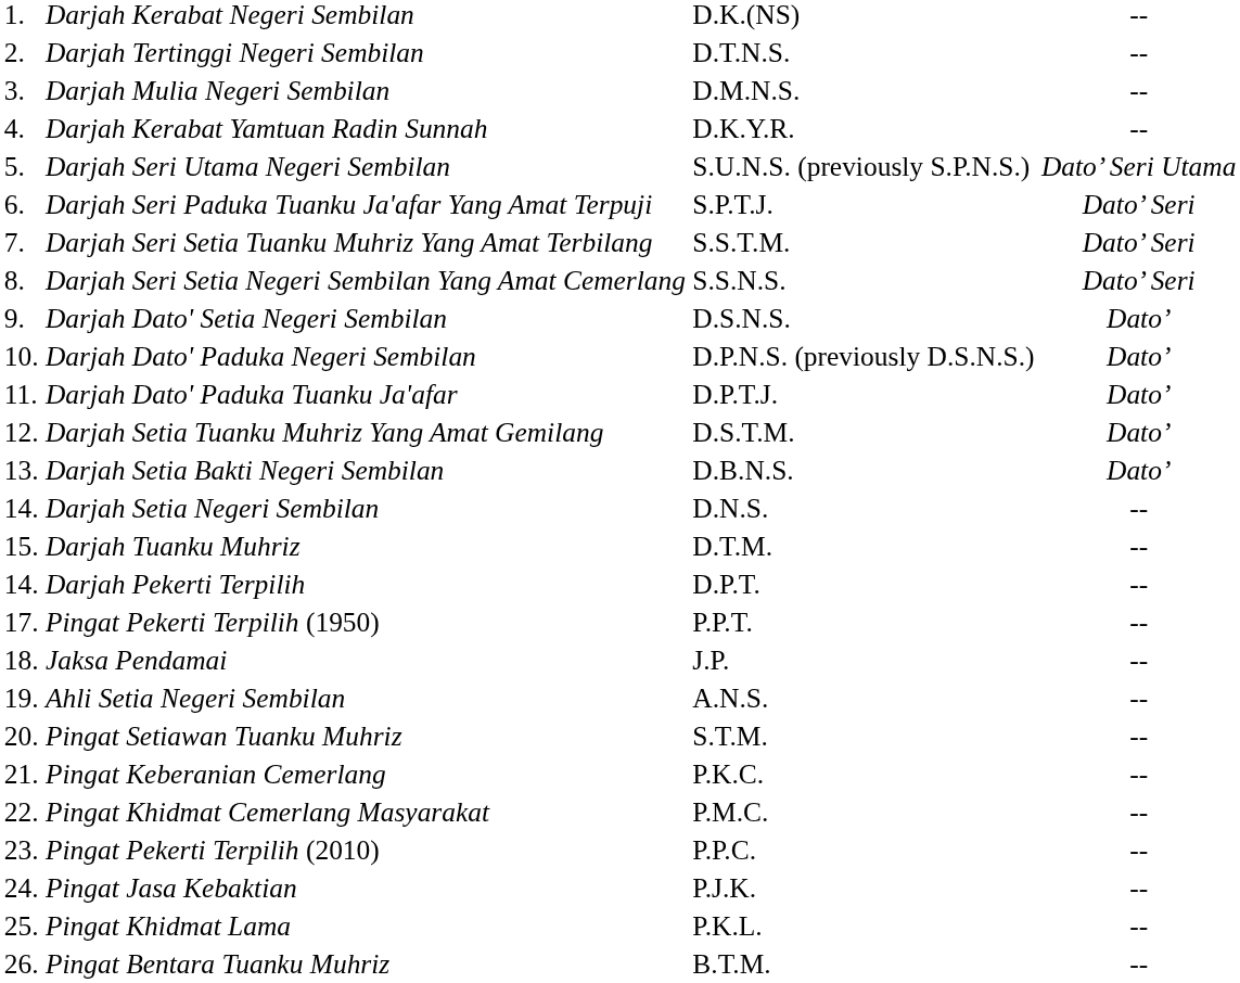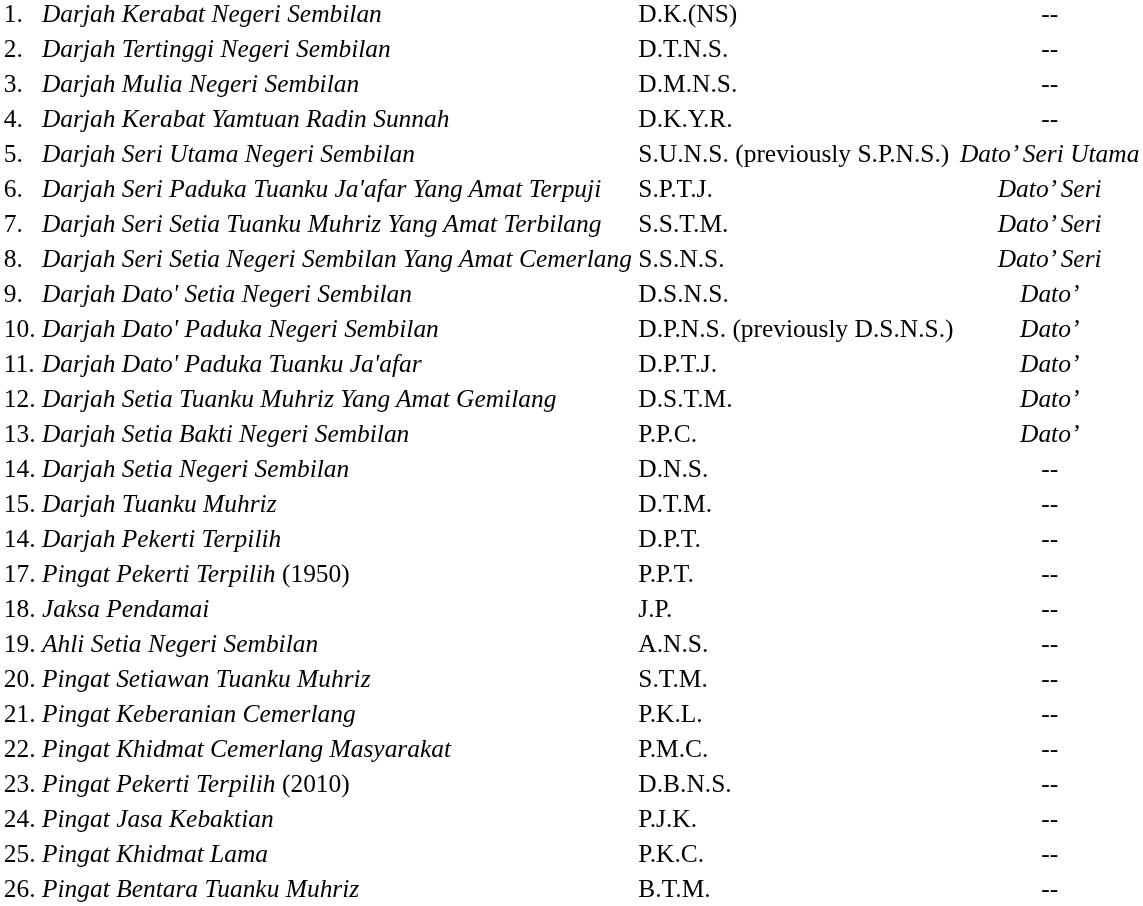Darjah Setia Bakti Negeri Sembilan | column 3: D.B.N.S. -> P.P.C.
Pingat Keberanian Cemerlang | column 3: P.K.C. -> P.K.L.
Pingat Pekerti Terpilih (2010) | column 3: P.P.C. -> D.B.N.S.
Pingat Khidmat Lama | column 3: P.K.L. -> P.K.C.
